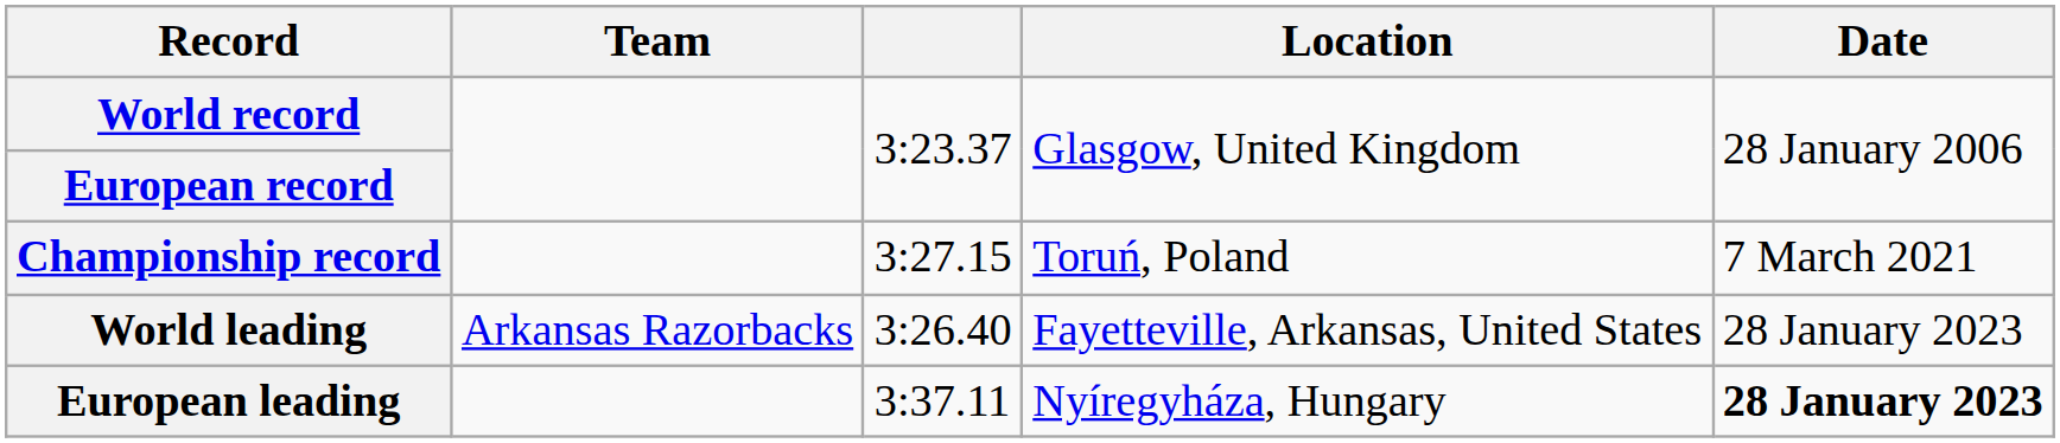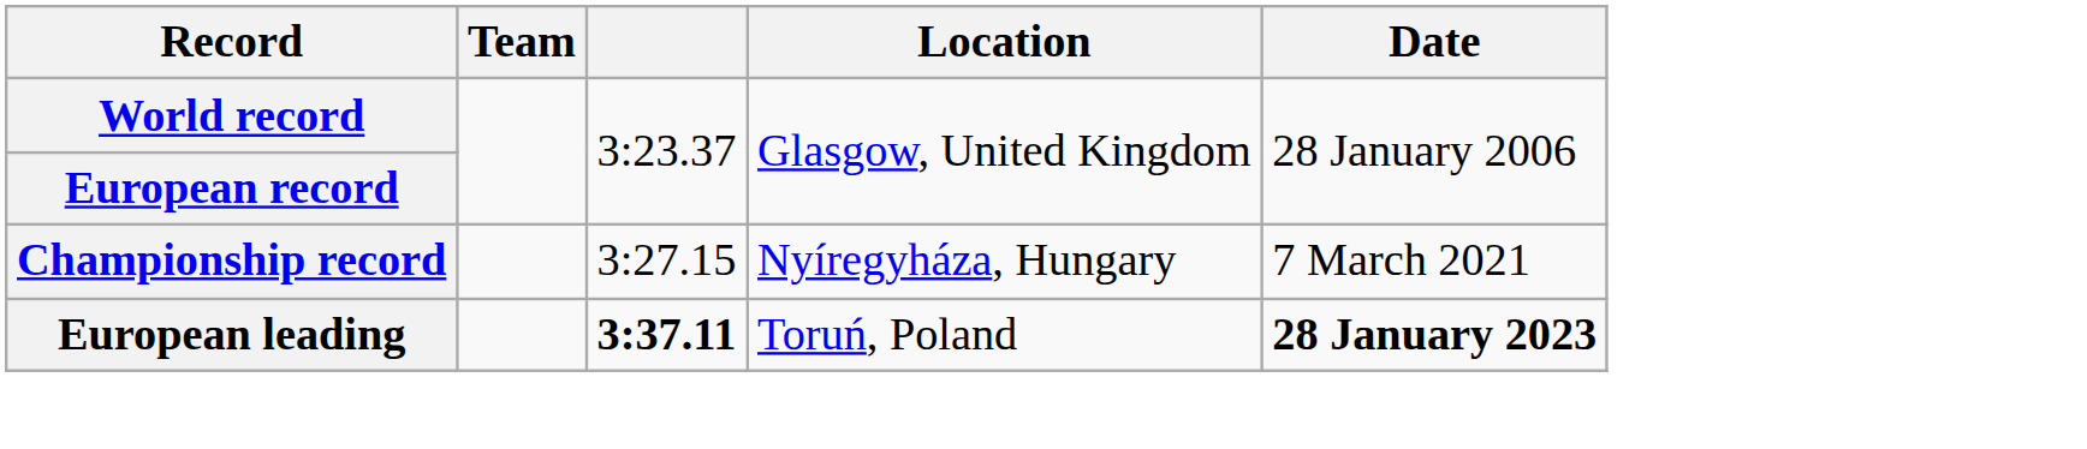Championship record | Location: Toruń, Poland -> Nyíregyháza, Hungary
- row: World leading | Arkansas Razorbacks | 3:26.40 | Fayetteville, Arkansas, United States | 28 January 2023
European leading | column 3: normal -> bold
European leading | Location: Nyíregyháza, Hungary -> Toruń, Poland
